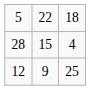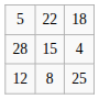12 | column 2: 9 -> 8
